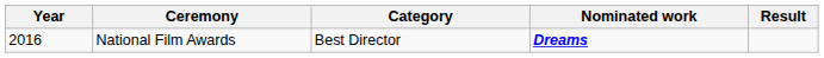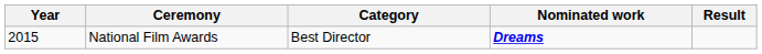National Film Awards | Year: 2016 -> 2015
